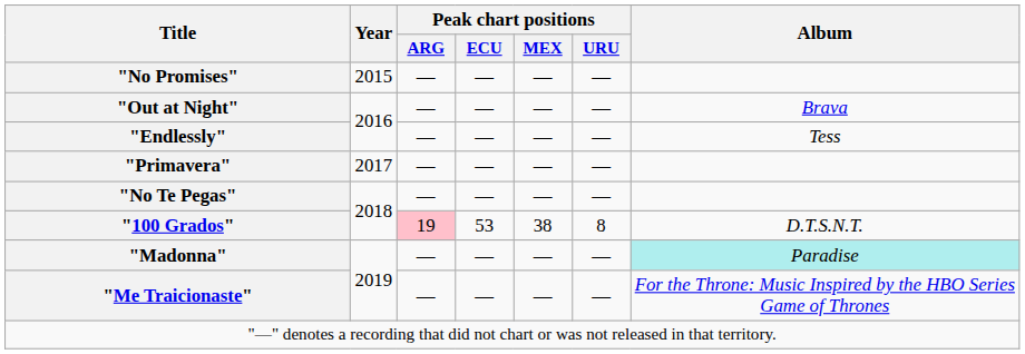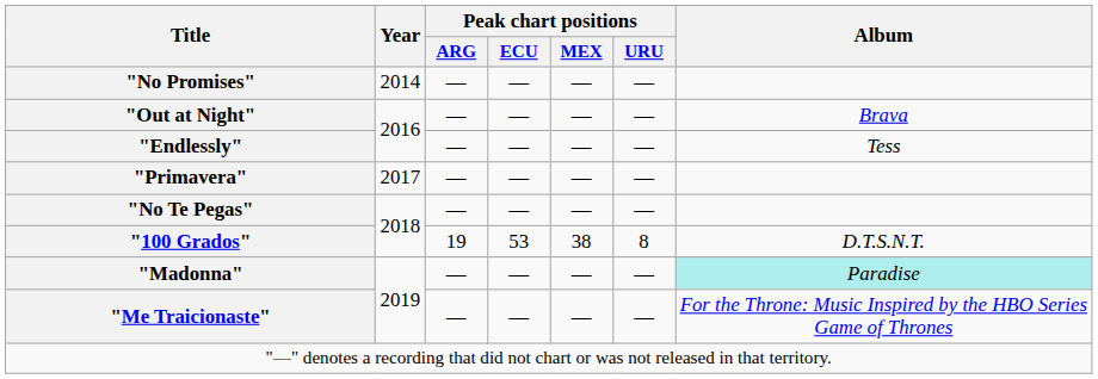"No Promises" | Year: 2015 -> 2014
"100 Grados" | Peak chart positions / ARG: pink background -> no background
